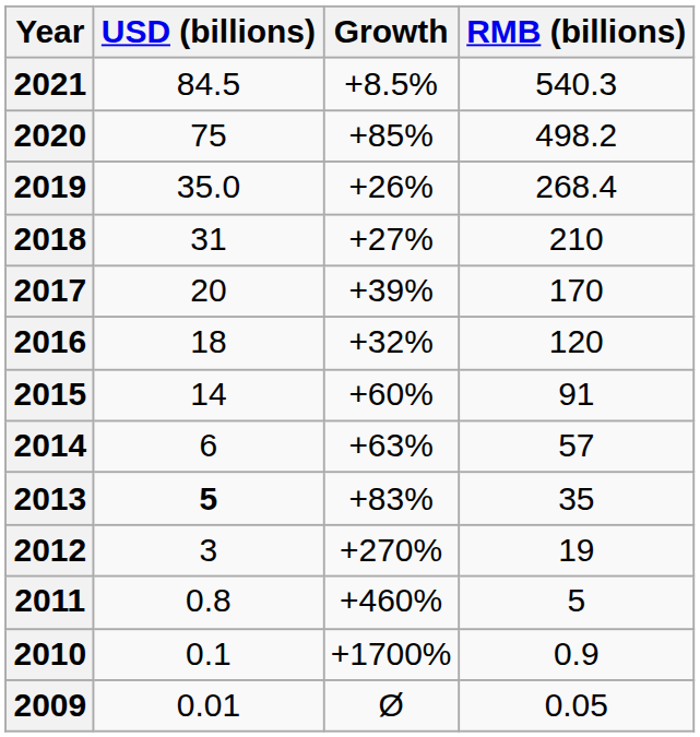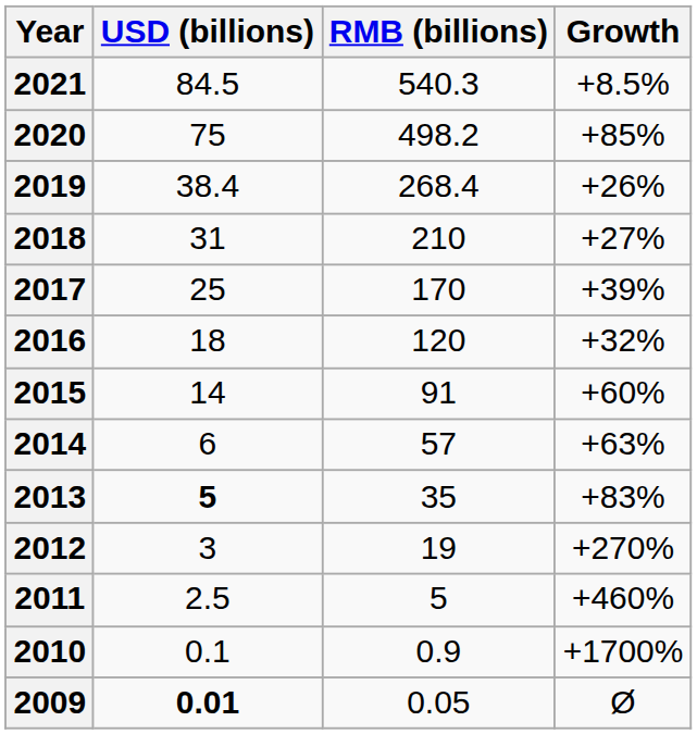columns swapped: RMB (billions) <-> Growth
2019 | USD (billions): 35.0 -> 38.4
2017 | USD (billions): 20 -> 25
2011 | USD (billions): 0.8 -> 2.5
2009 | USD (billions): normal -> bold
